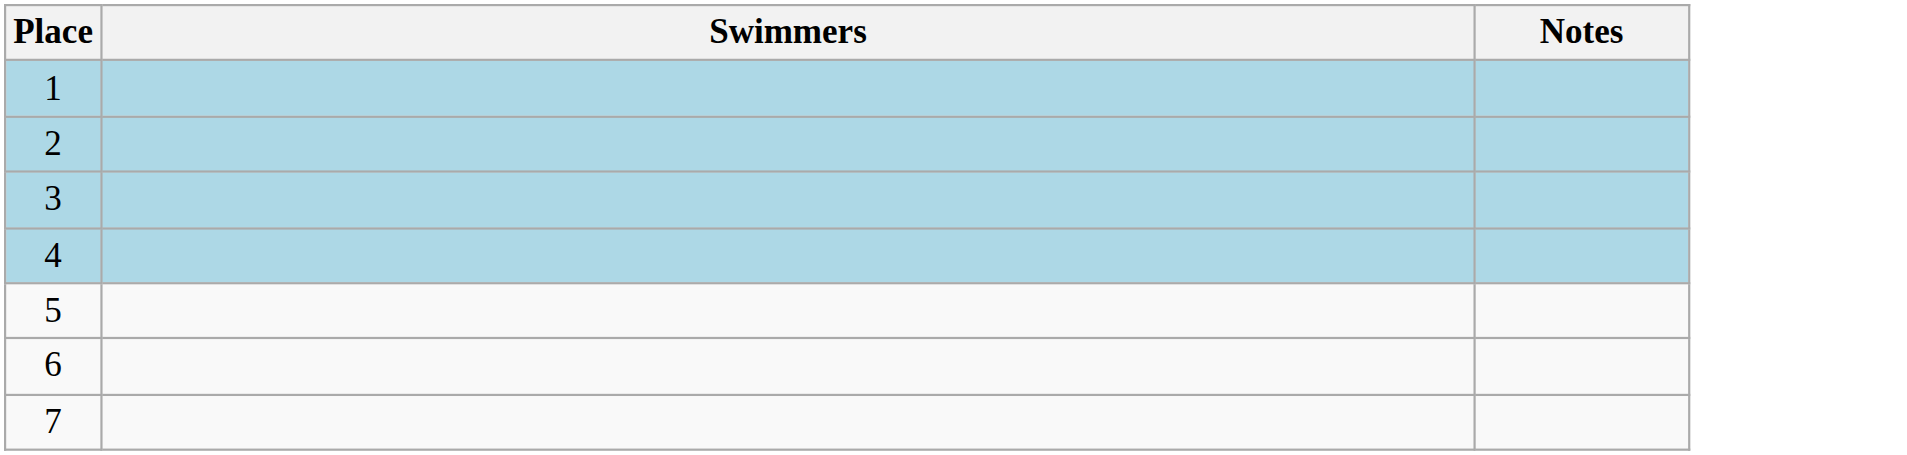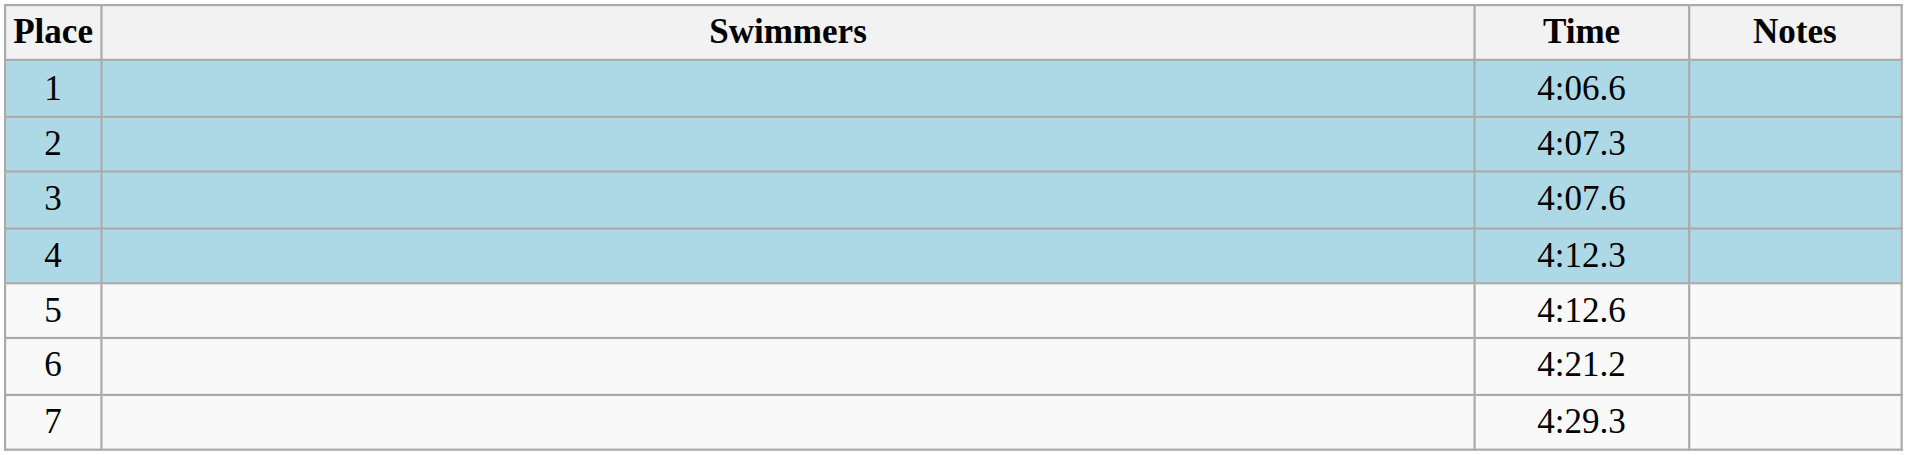+ column: Time | 4:06.6 | 4:07.3 | 4:07.6 | 4:12.3 | 4:12.6 | 4:21.2 | 4:29.3
